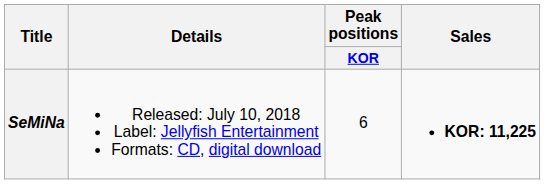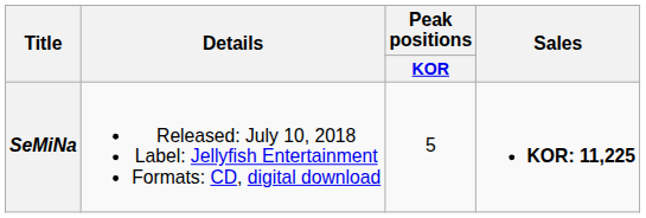SeMiNa | Peak positions / KOR: 6 -> 5
